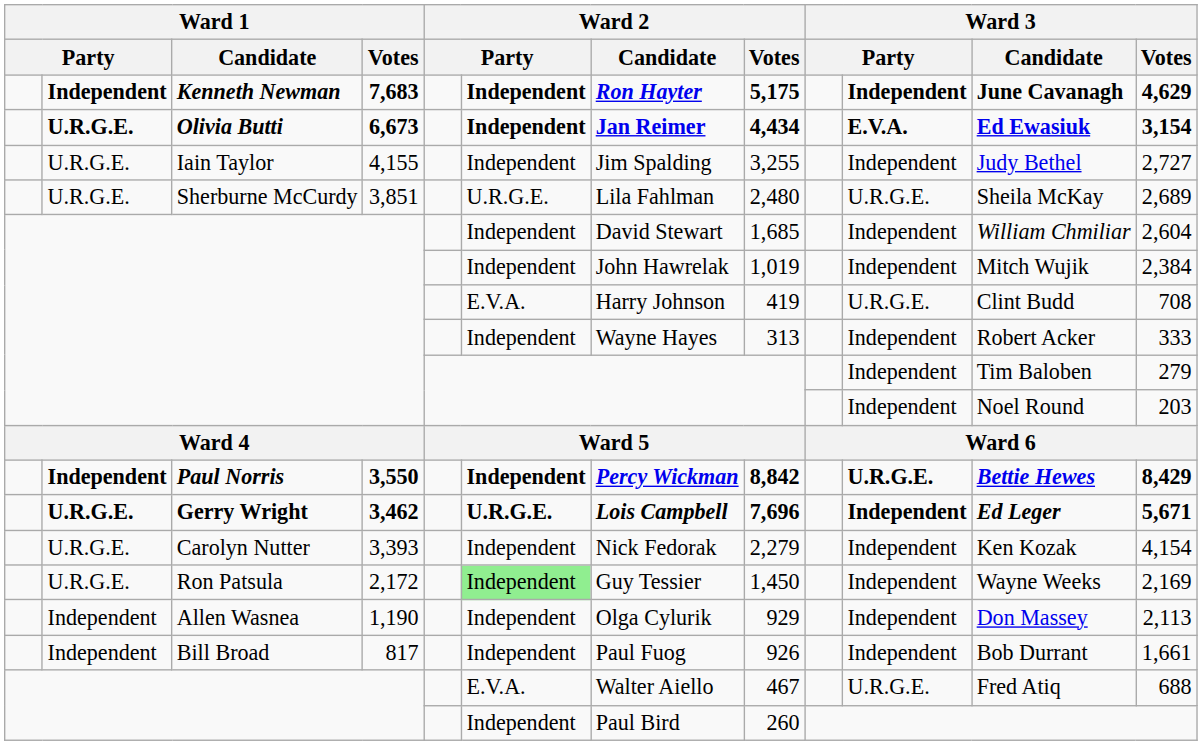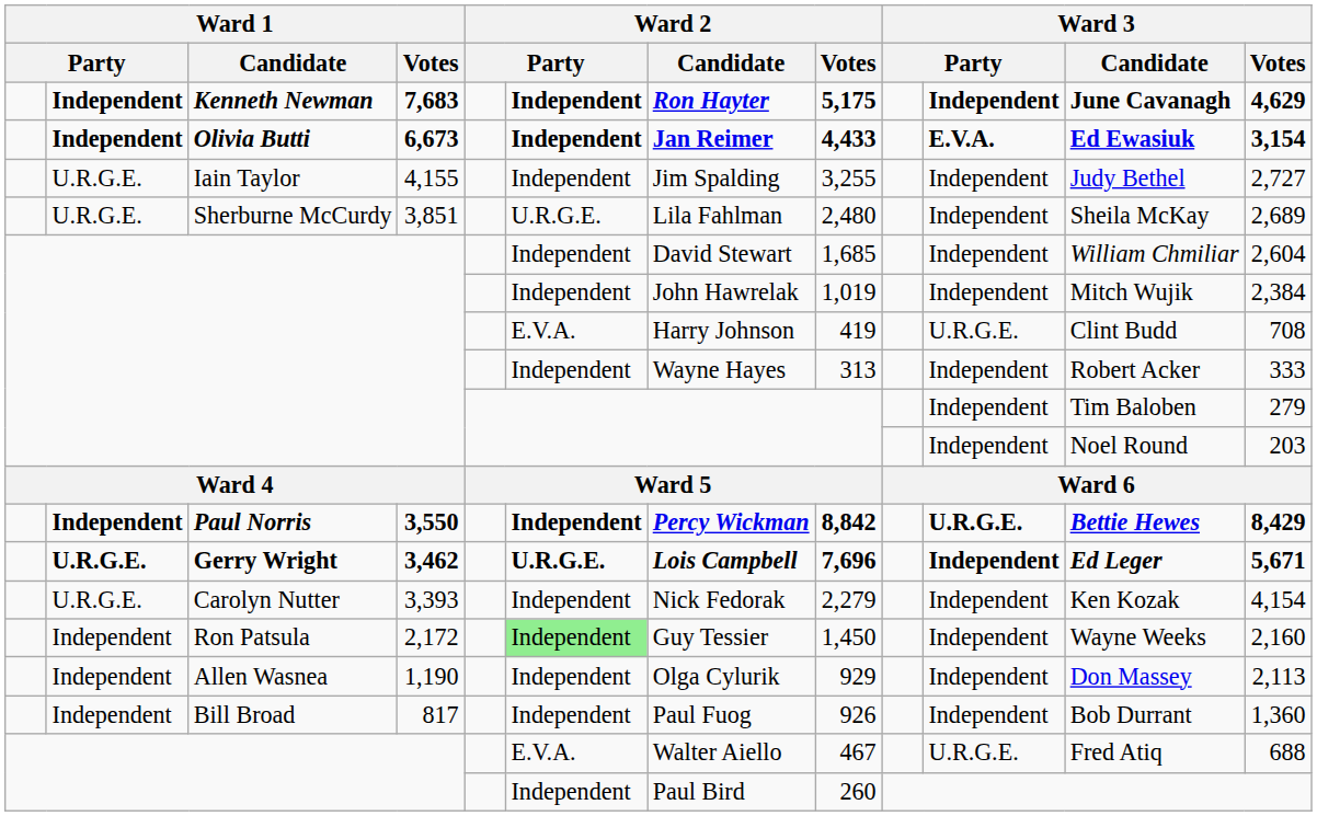Olivia Butti | column 2: U.R.G.E. -> Independent
Olivia Butti | Ward 2 / Votes: 4,434 -> 4,433
Sherburne McCurdy | column 10: U.R.G.E. -> Independent
Ron Patsula | column 2: U.R.G.E. -> Independent
Ron Patsula | Ward 3 / Votes: 2,169 -> 2,160
Bill Broad | Ward 3 / Votes: 1,661 -> 1,360
